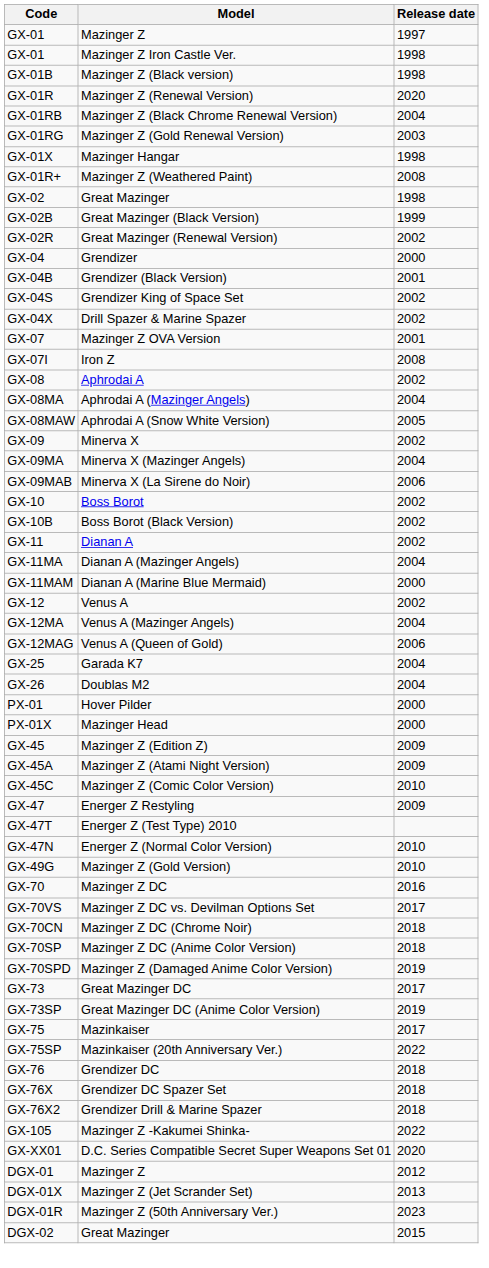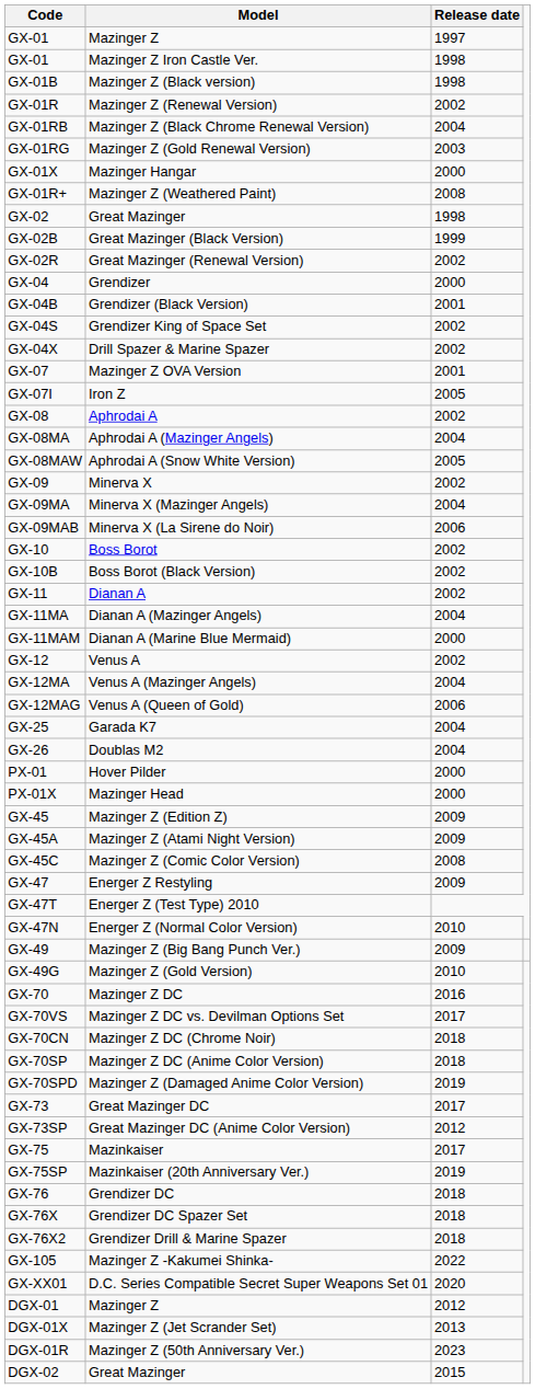GX-01R | Release date: 2020 -> 2002
GX-01X | Release date: 1998 -> 2000
GX-07I | Release date: 2008 -> 2005
GX-45C | Release date: 2010 -> 2008
+ row: GX-49 | Mazinger Z (Big Bang Punch Ver.) | 2009
GX-73SP | Release date: 2019 -> 2012
GX-75SP | Release date: 2022 -> 2019
